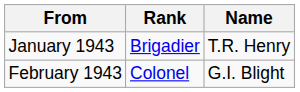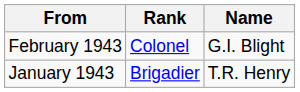rows swapped: January 1943 <-> February 1943
